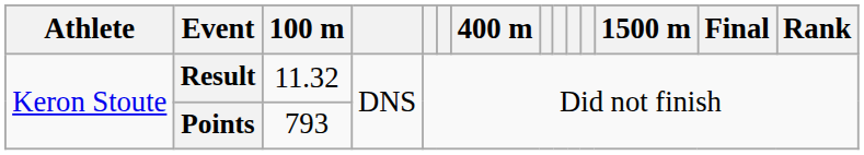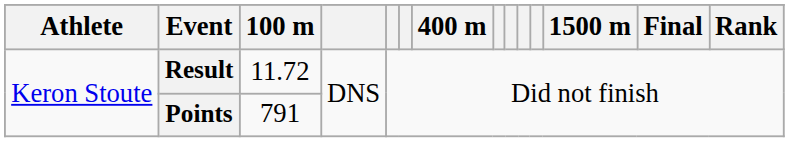Result | 100 m: 11.32 -> 11.72
Points | 100 m: 793 -> 791
